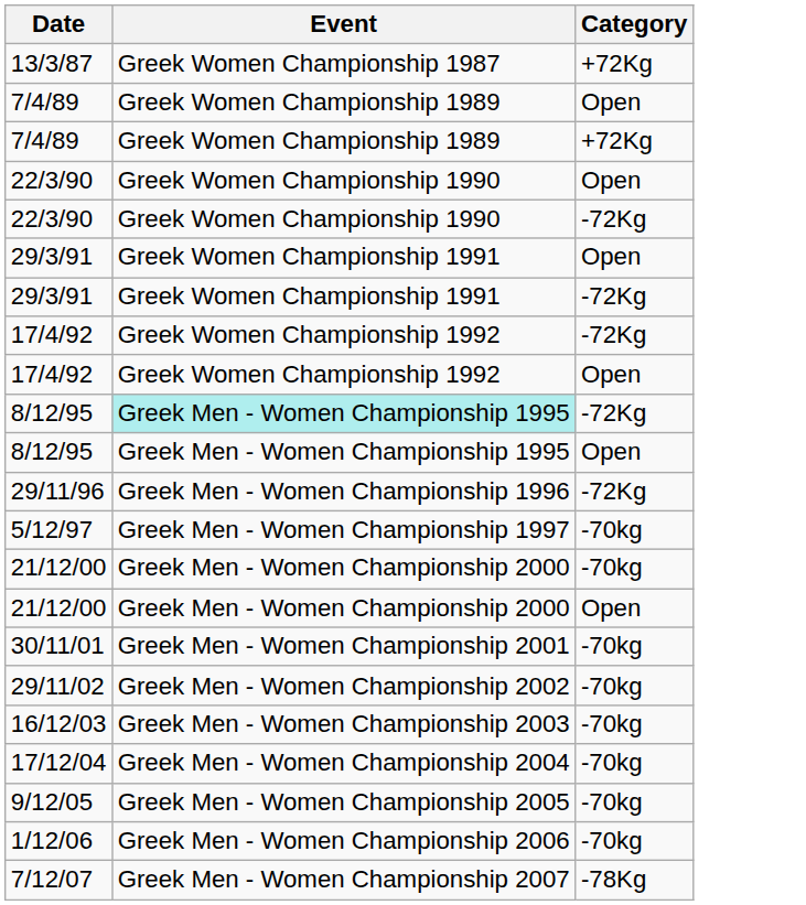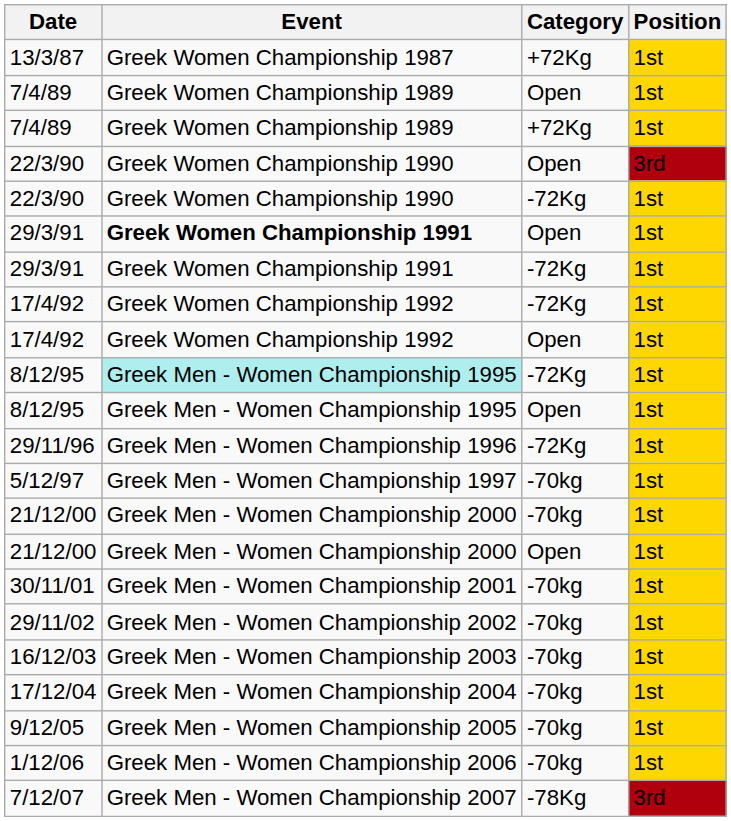+ column: Position | 1st | 1st | 1st | 3rd | 1st | 1st | 1st | 1st | 1st | 1st | 1st | 1st | 1st | 1st | 1st | 1st | 1st | 1st | 1st | 1st | 1st | 3rd
29/3/91 / Open | Event: normal -> bold
